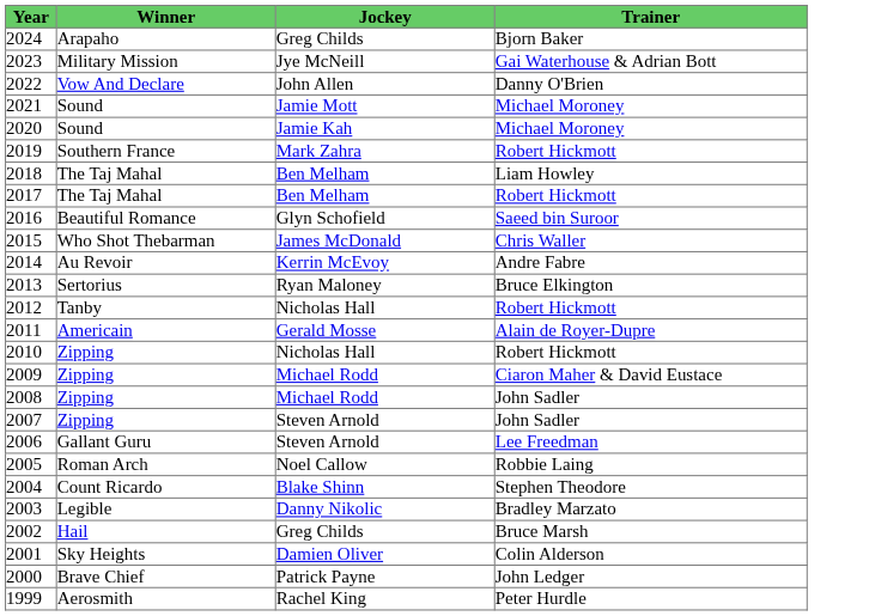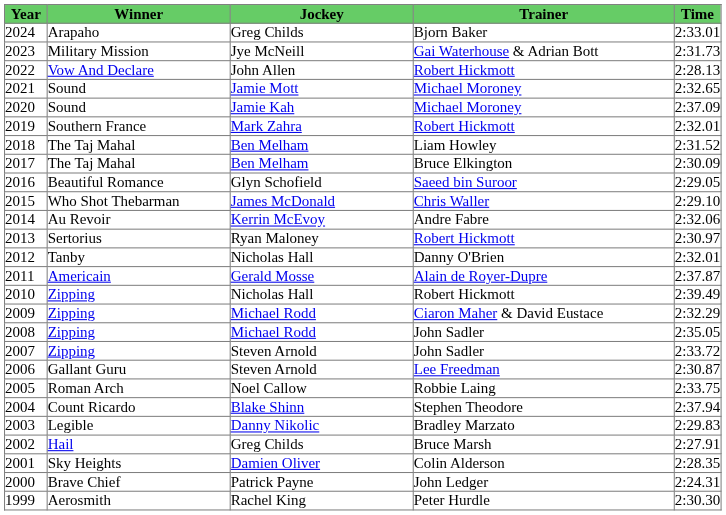+ column: Time | 2:33.01 | 2:31.73 | 2:28.13 | 2:32.65 | 2:37.09 | 2:32.01 | 2:31.52 | 2:30.09 | 2:29.05 | 2:29.10 | 2:32.06 | 2:30.97 | 2:32.01 | 2:37.87 | 2:39.49 | 2:32.29 | 2:35.05 | 2:33.72 | 2:30.87 | 2:33.75 | 2:37.94 | 2:29.83 | 2:27.91 | 2:28.35 | 2:24.31 | 2:30.30
2022 | Trainer: Danny O'Brien -> Robert Hickmott
2017 | Trainer: Robert Hickmott -> Bruce Elkington
2013 | Trainer: Bruce Elkington -> Robert Hickmott
2012 | Trainer: Robert Hickmott -> Danny O'Brien
